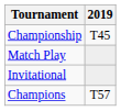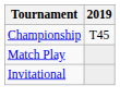- row: Champions | T57
